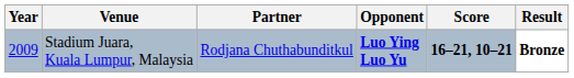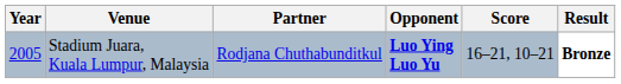Stadium Juara, Kuala Lumpur, Malaysia | Year: 2009 -> 2005
Stadium Juara, Kuala Lumpur, Malaysia | Score: bold -> normal
